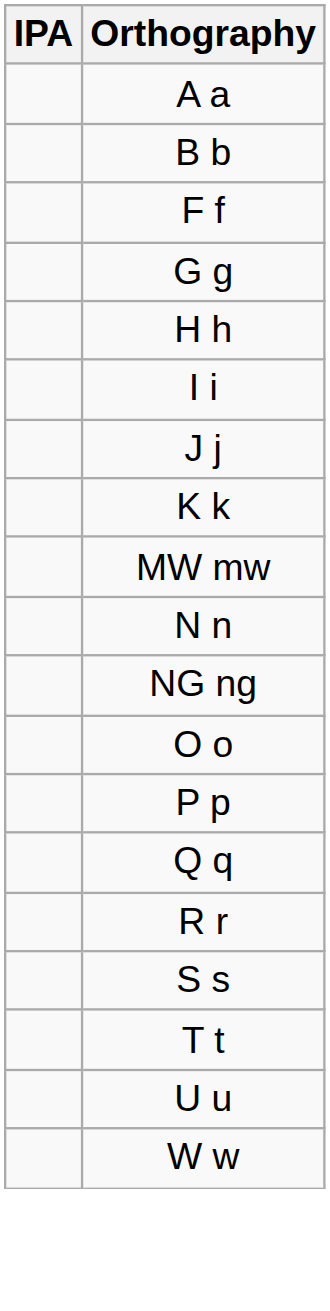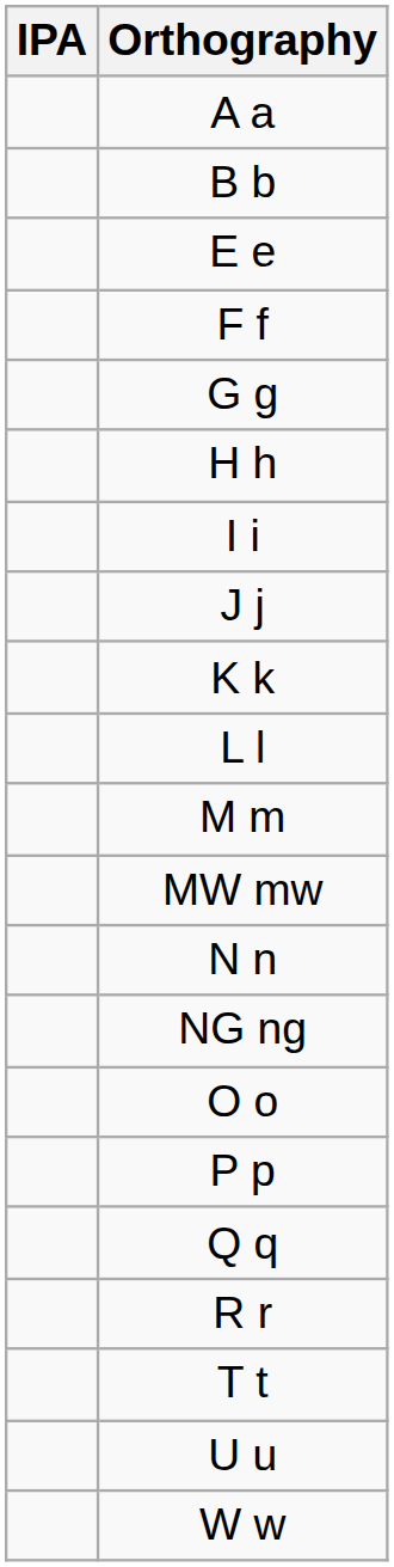+ row: E e
+ row: L l
+ row: M m
- row: S s
